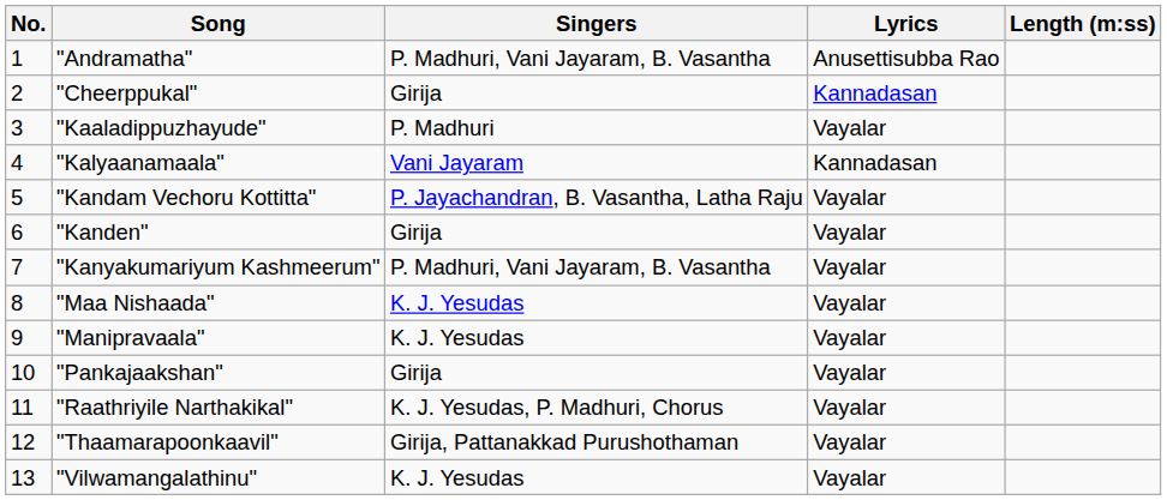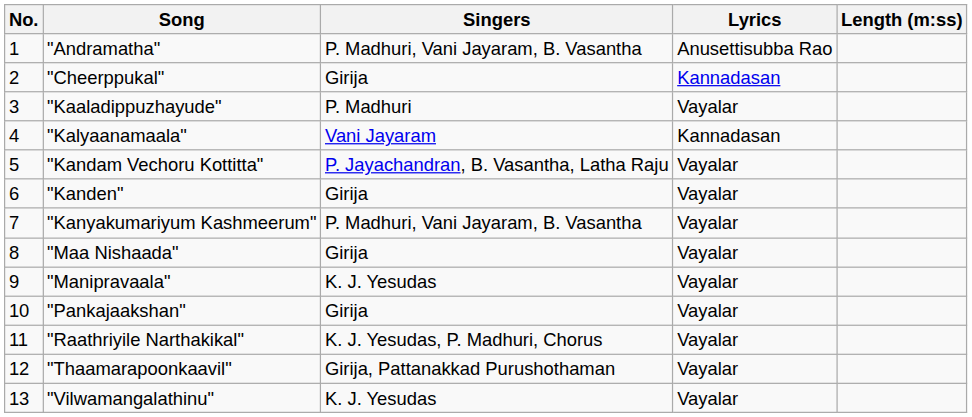"Maa Nishaada" | Singers: K. J. Yesudas -> Girija
